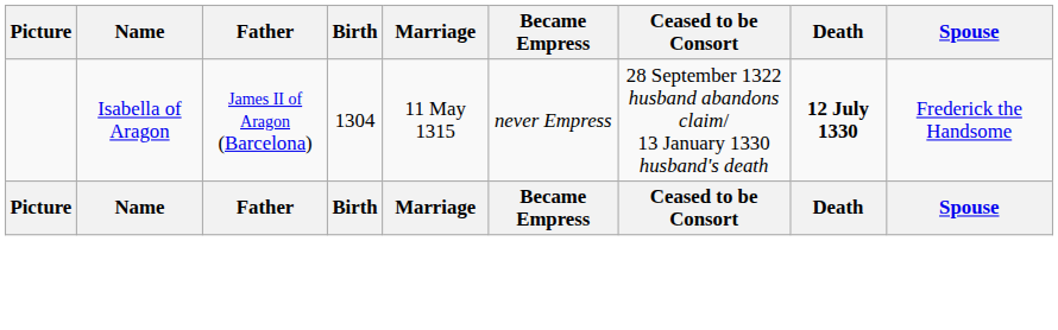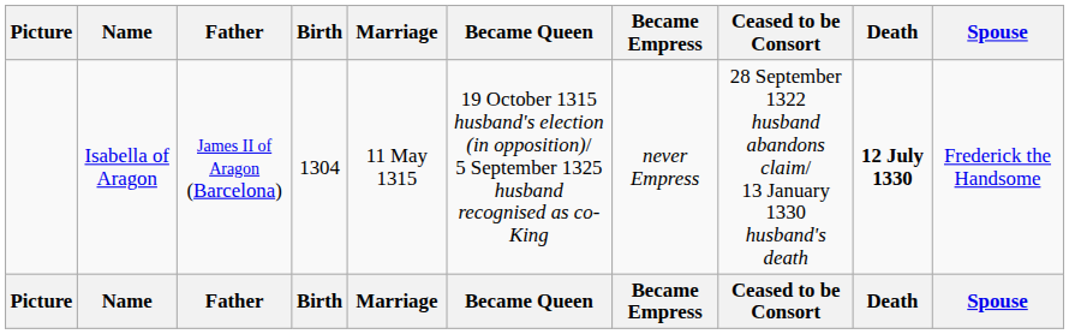+ column: Became Queen | 19 October 1315 husband's election (in opposition)/ 5 September 1325 husband recognised as co-King | Became Queen
